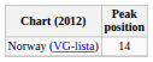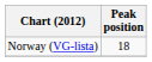Norway (VG-lista) | Peak position: 14 -> 18
